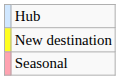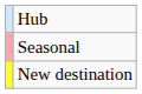rows swapped: New destination <-> Seasonal
